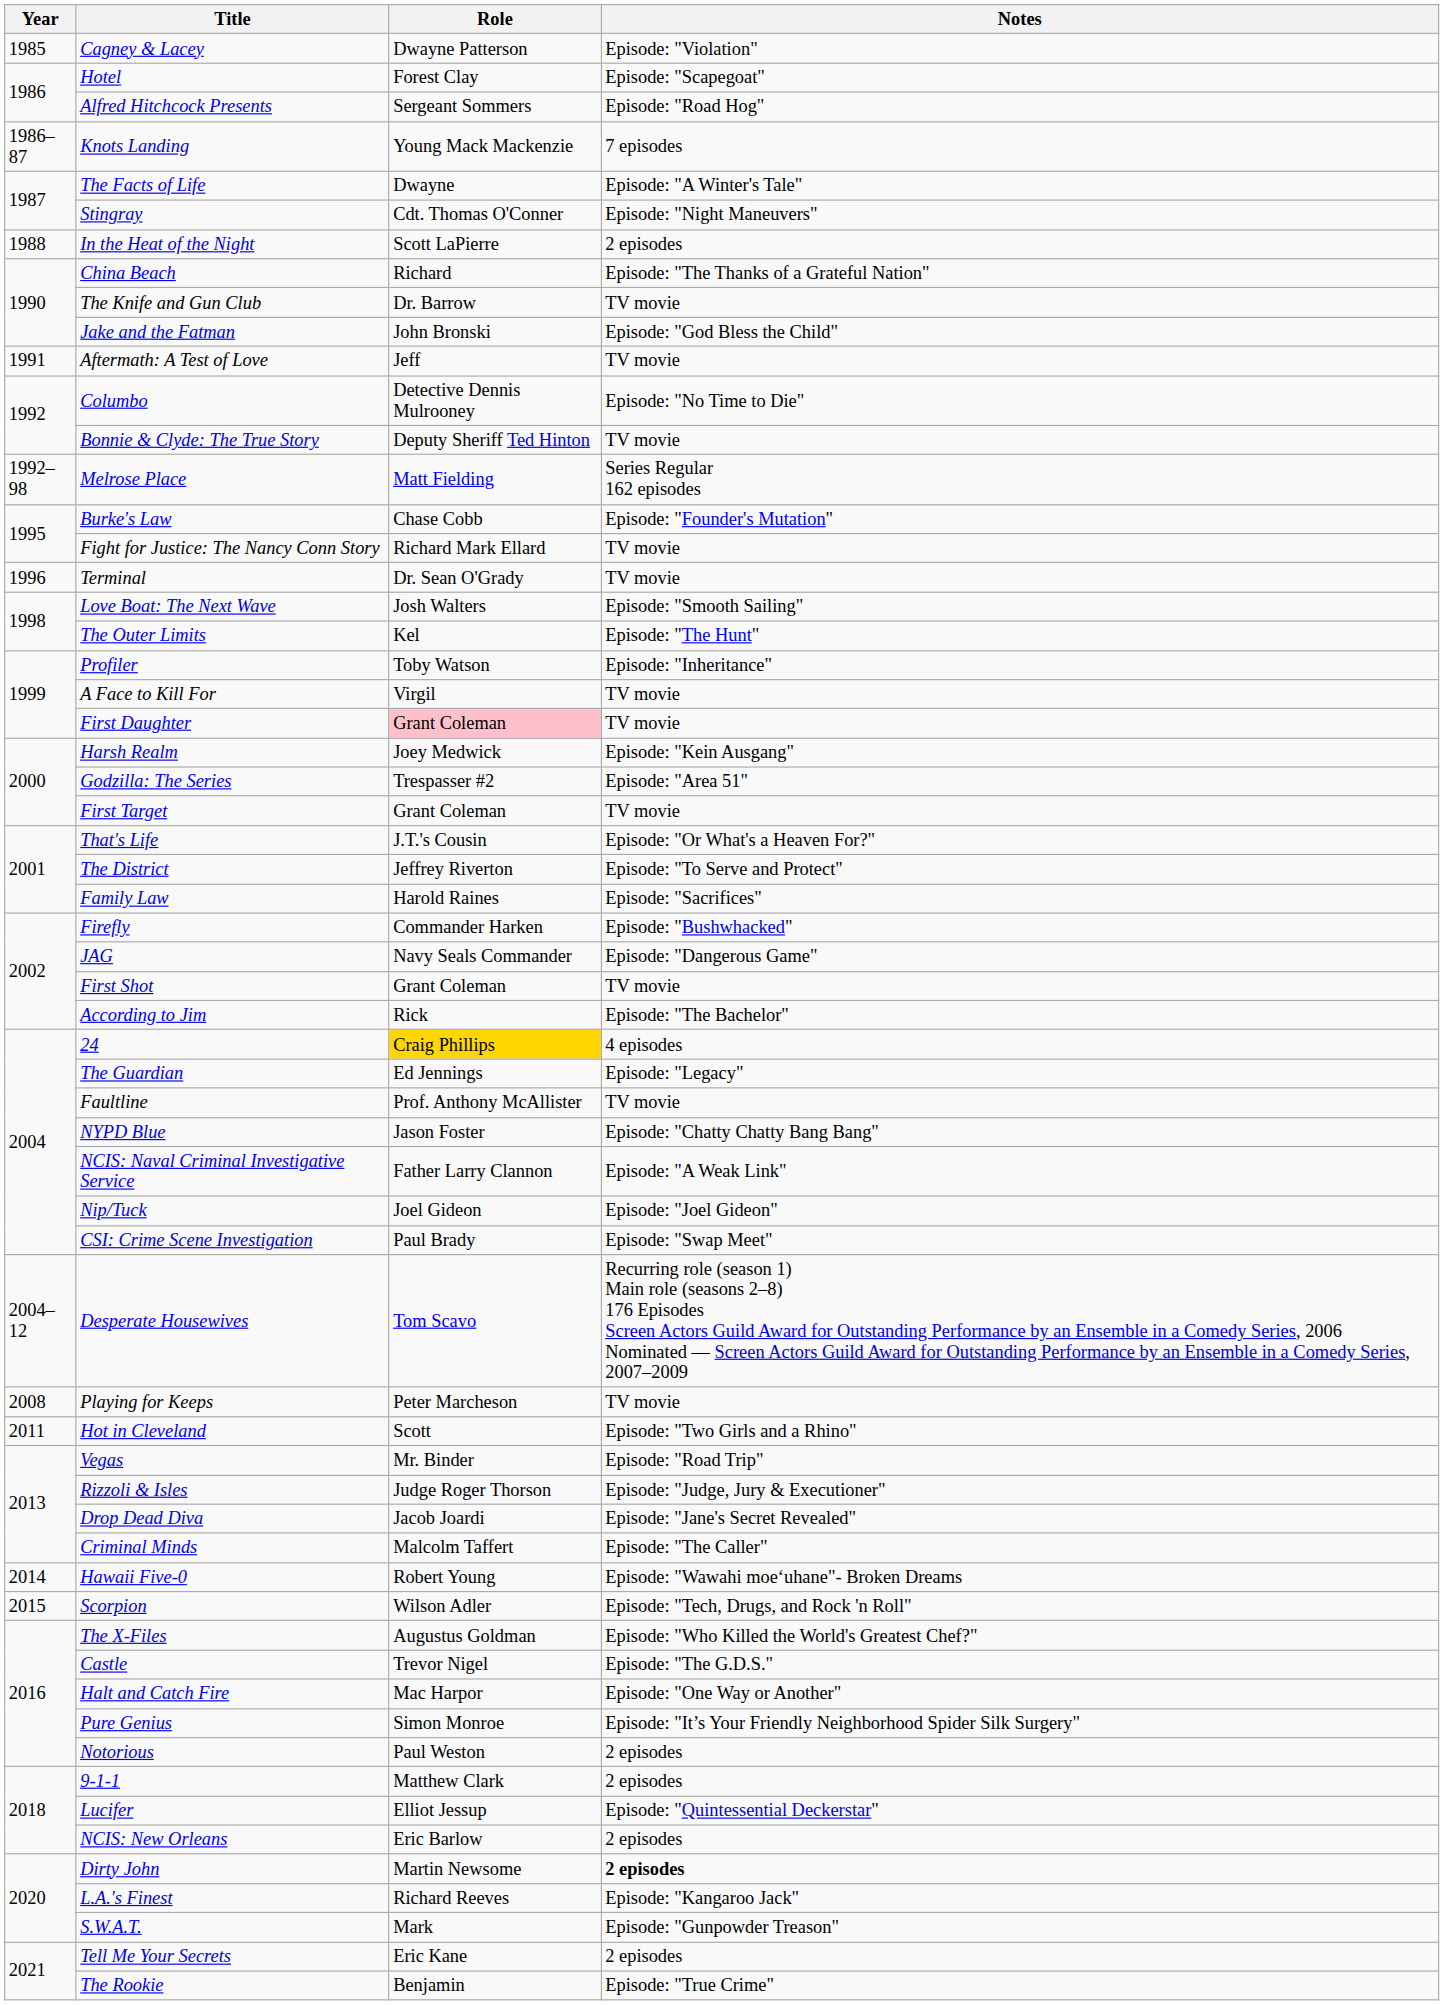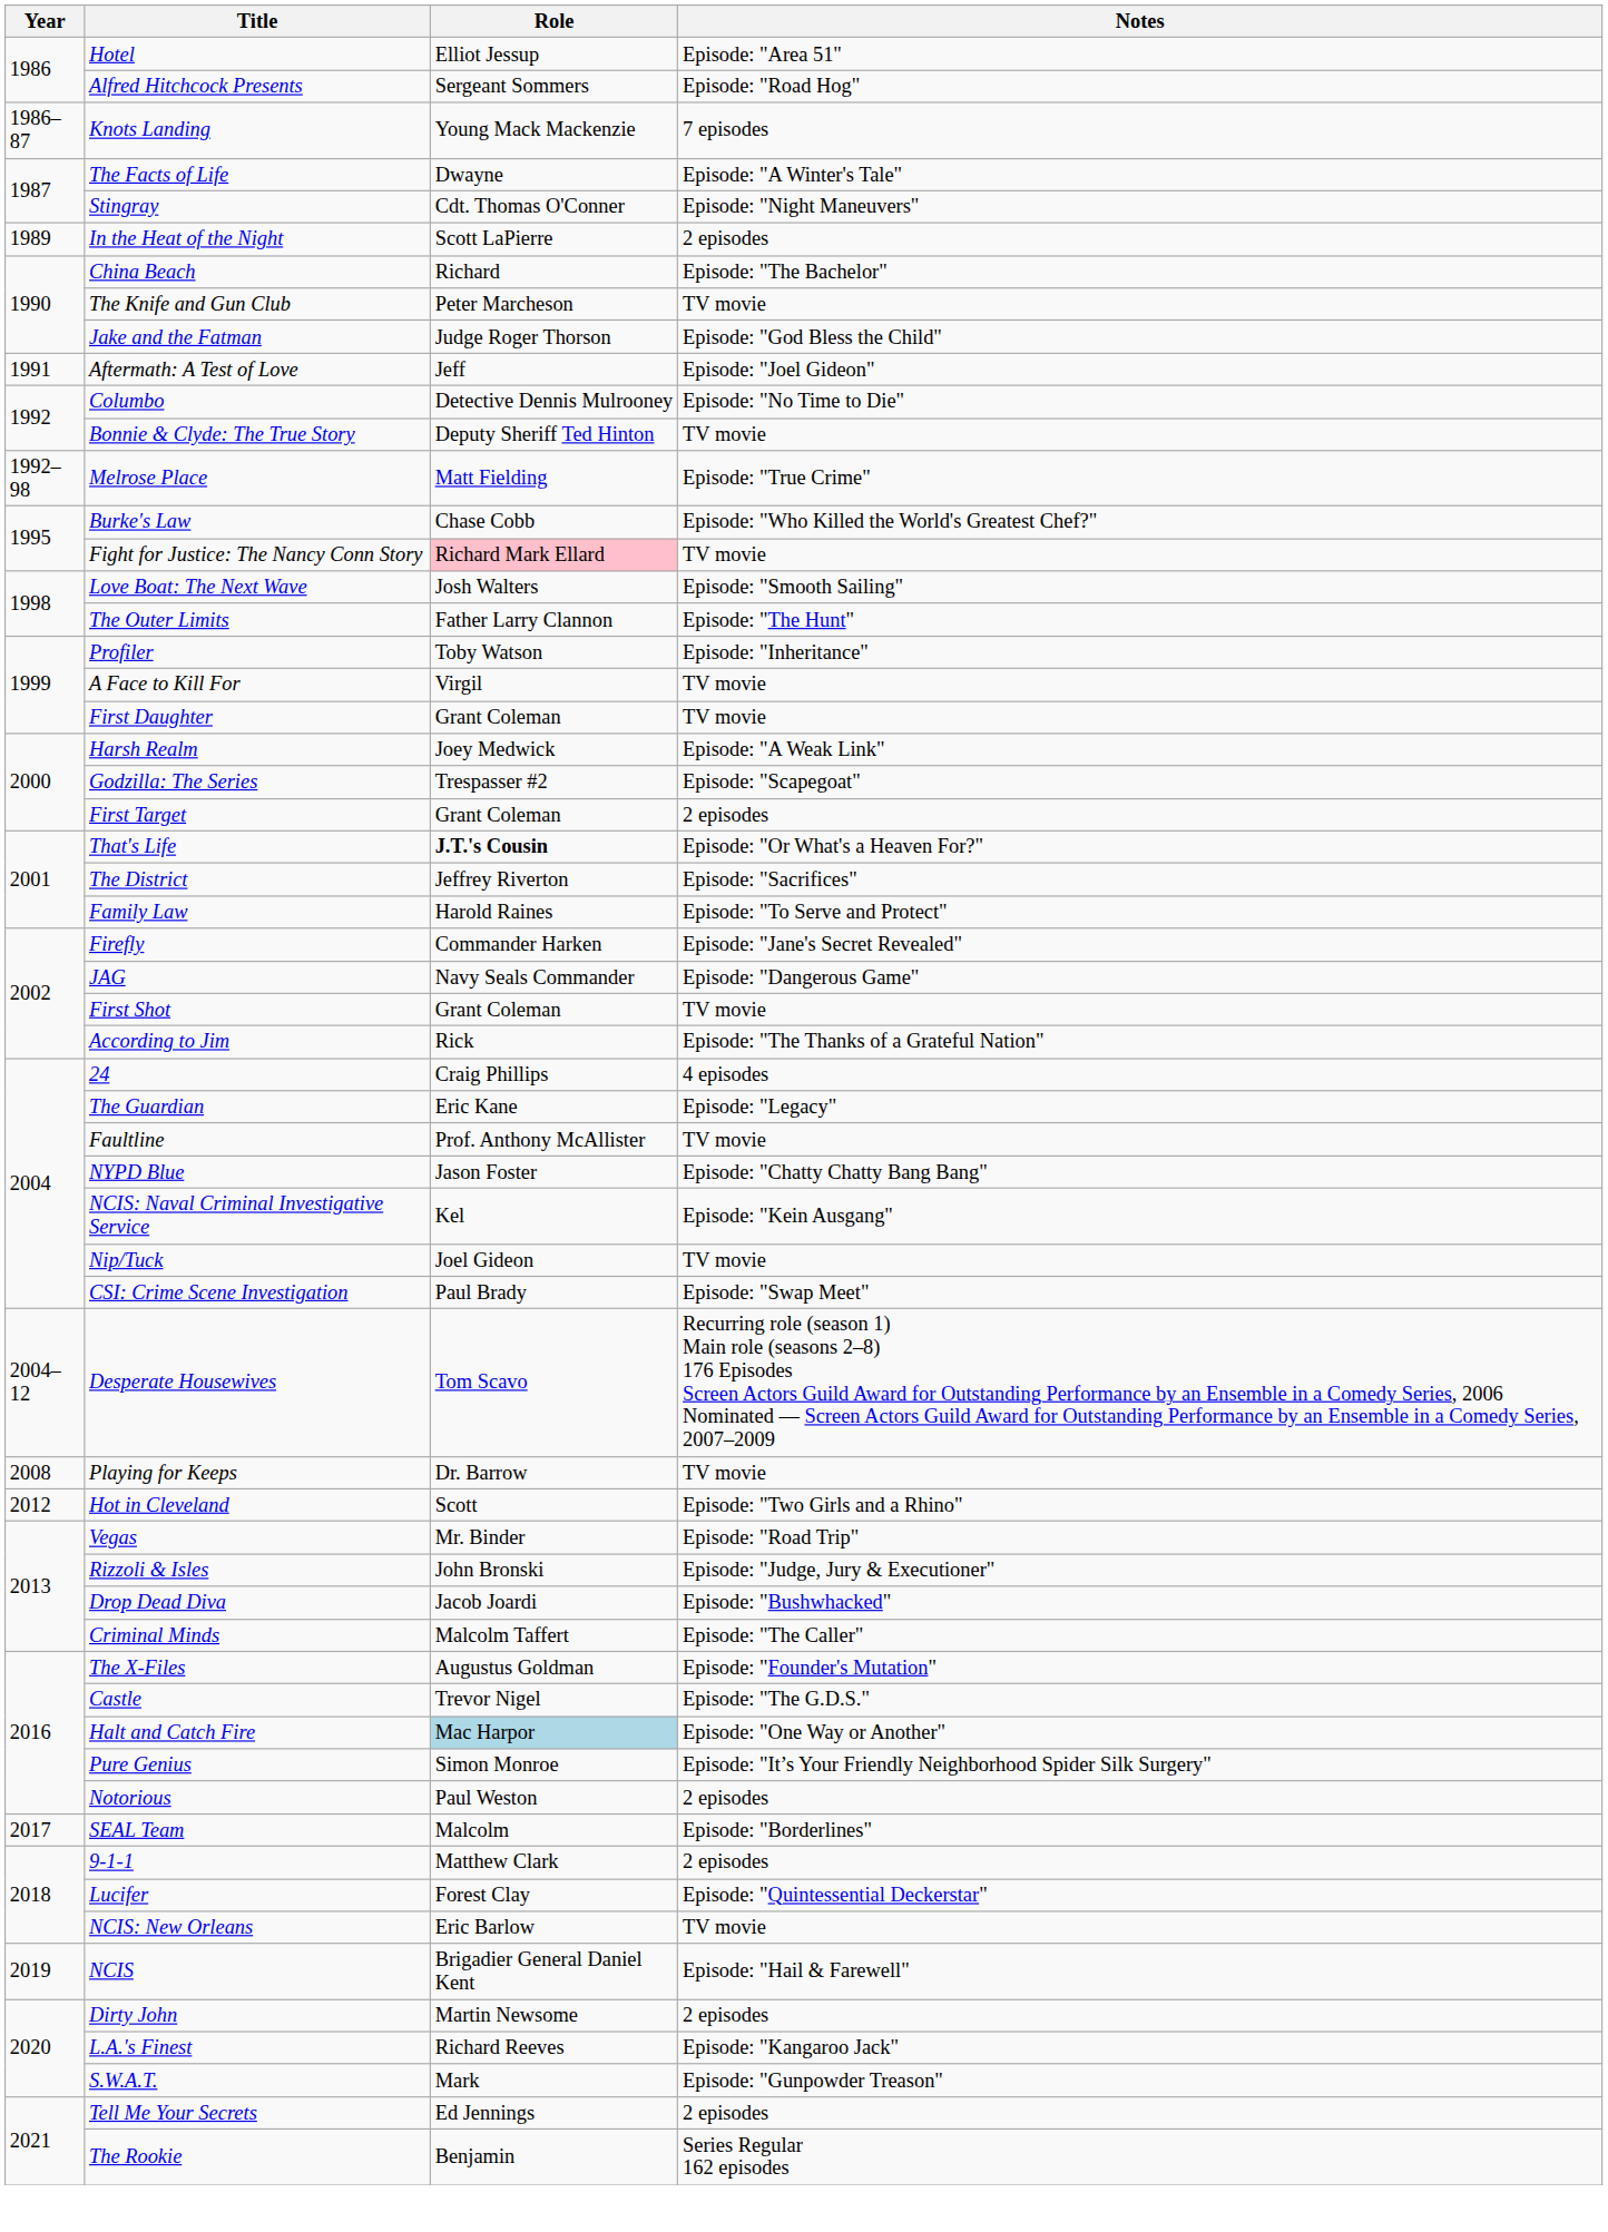- row: 1985 | Cagney & Lacey | Dwayne Patterson | Episode: "Violation"
Hotel | Role: Forest Clay -> Elliot Jessup
Hotel | Notes: Episode: "Scapegoat" -> Episode: "Area 51"
In the Heat of the Night | Year: 1988 -> 1989
China Beach | Notes: Episode: "The Thanks of a Grateful Nation" -> Episode: "The Bachelor"
The Knife and Gun Club | Role: Dr. Barrow -> Peter Marcheson
Jake and the Fatman | Role: John Bronski -> Judge Roger Thorson
Aftermath: A Test of Love | Notes: TV movie -> Episode: "Joel Gideon"
Melrose Place | Notes: Series Regular 162 episodes -> Episode: "True Crime"
Burke's Law | Notes: Episode: "Founder's Mutation" -> Episode: "Who Killed the World's Greatest Chef?"
Fight for Justice: The Nancy Conn Story | Role: no background -> pink background
- row: 1996 | Terminal | Dr. Sean O'Grady | TV movie
The Outer Limits | Role: Kel -> Father Larry Clannon
First Daughter | Role: pink background -> no background
Harsh Realm | Notes: Episode: "Kein Ausgang" -> Episode: "A Weak Link"
Godzilla: The Series | Notes: Episode: "Area 51" -> Episode: "Scapegoat"
First Target | Notes: TV movie -> 2 episodes
That's Life | Role: normal -> bold
The District | Notes: Episode: "To Serve and Protect" -> Episode: "Sacrifices"
Family Law | Notes: Episode: "Sacrifices" -> Episode: "To Serve and Protect"
Firefly | Notes: Episode: "Bushwhacked" -> Episode: "Jane's Secret Revealed"
According to Jim | Notes: Episode: "The Bachelor" -> Episode: "The Thanks of a Grateful Nation"
24 | Role: gold background -> no background
The Guardian | Role: Ed Jennings -> Eric Kane
NCIS: Naval Criminal Investigative Service | Role: Father Larry Clannon -> Kel
NCIS: Naval Criminal Investigative Service | Notes: Episode: "A Weak Link" -> Episode: "Kein Ausgang"
Nip/Tuck | Notes: Episode: "Joel Gideon" -> TV movie
Playing for Keeps | Role: Peter Marcheson -> Dr. Barrow
Hot in Cleveland | Year: 2011 -> 2012
Rizzoli & Isles | Role: Judge Roger Thorson -> John Bronski
Drop Dead Diva | Notes: Episode: "Jane's Secret Revealed" -> Episode: "Bushwhacked"
- row: 2014 | Hawaii Five-0 | Robert Young | Episode: "Wawahi moeʻuhane"- Broken Dreams
- row: 2015 | Scorpion | Wilson Adler | Episode: "Tech, Drugs, and Rock 'n Roll"
The X-Files | Notes: Episode: "Who Killed the World's Greatest Chef?" -> Episode: "Founder's Mutation"
Halt and Catch Fire | Role: no background -> lightblue background
+ row: 2017 | SEAL Team | Malcolm | Episode: "Borderlines"
Lucifer | Role: Elliot Jessup -> Forest Clay
NCIS: New Orleans | Notes: 2 episodes -> TV movie
+ row: 2019 | NCIS | Brigadier General Daniel Kent | Episode: "Hail & Farewell"
Dirty John | Notes: bold -> normal
Tell Me Your Secrets | Role: Eric Kane -> Ed Jennings
The Rookie | Notes: Episode: "True Crime" -> Series Regular 162 episodes
